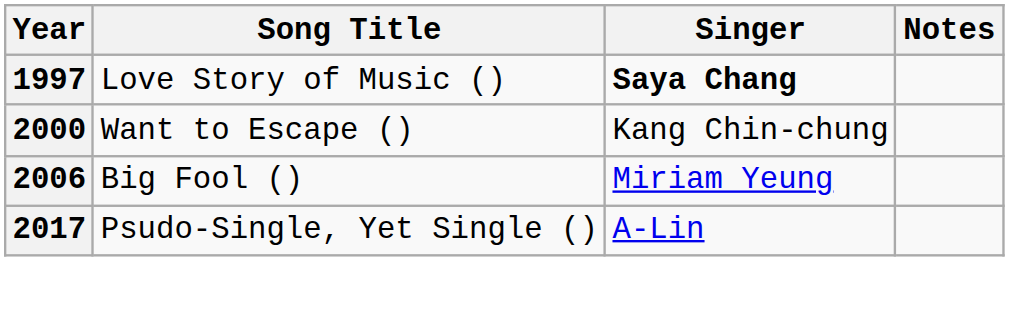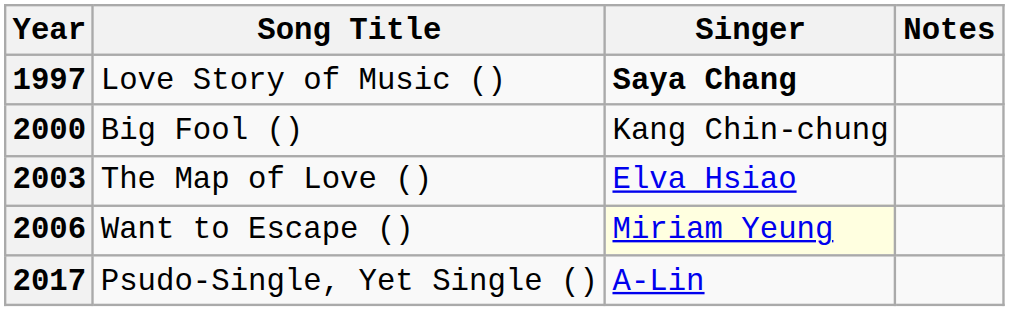2000 | Song Title: Want to Escape () -> Big Fool ()
+ row: 2003 | The Map of Love () | Elva Hsiao
2006 | Song Title: Big Fool () -> Want to Escape ()
2006 | Singer: no background -> lightyellow background
